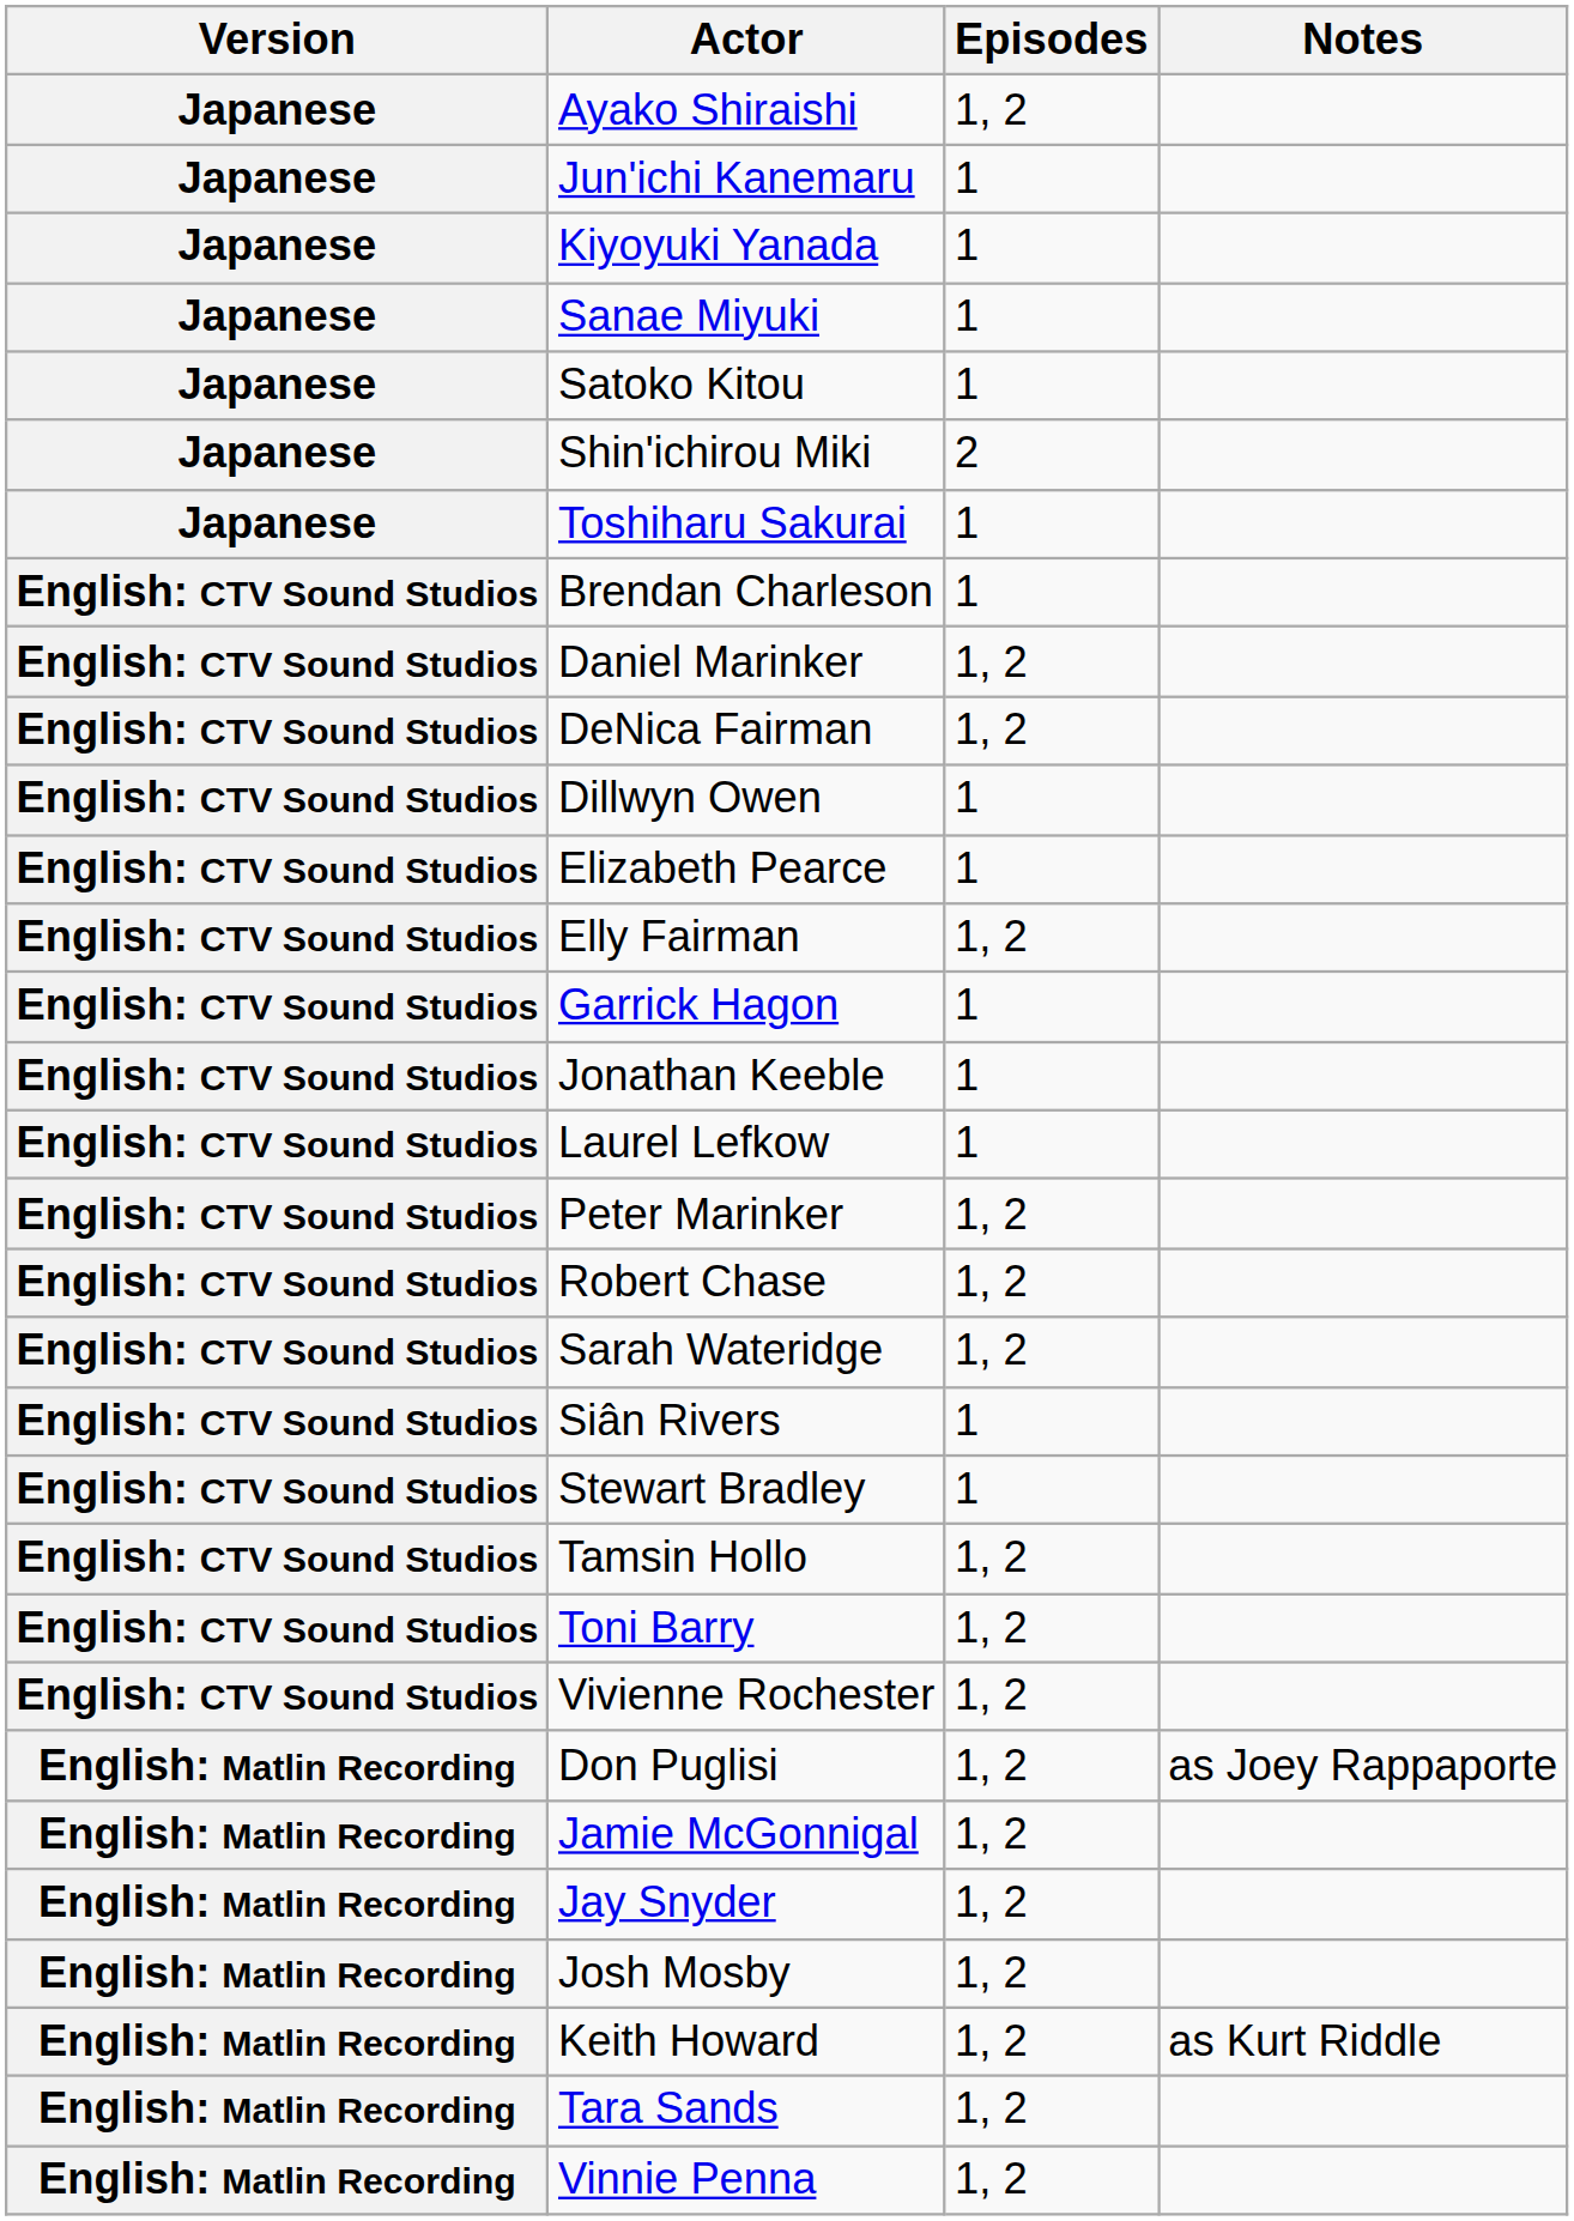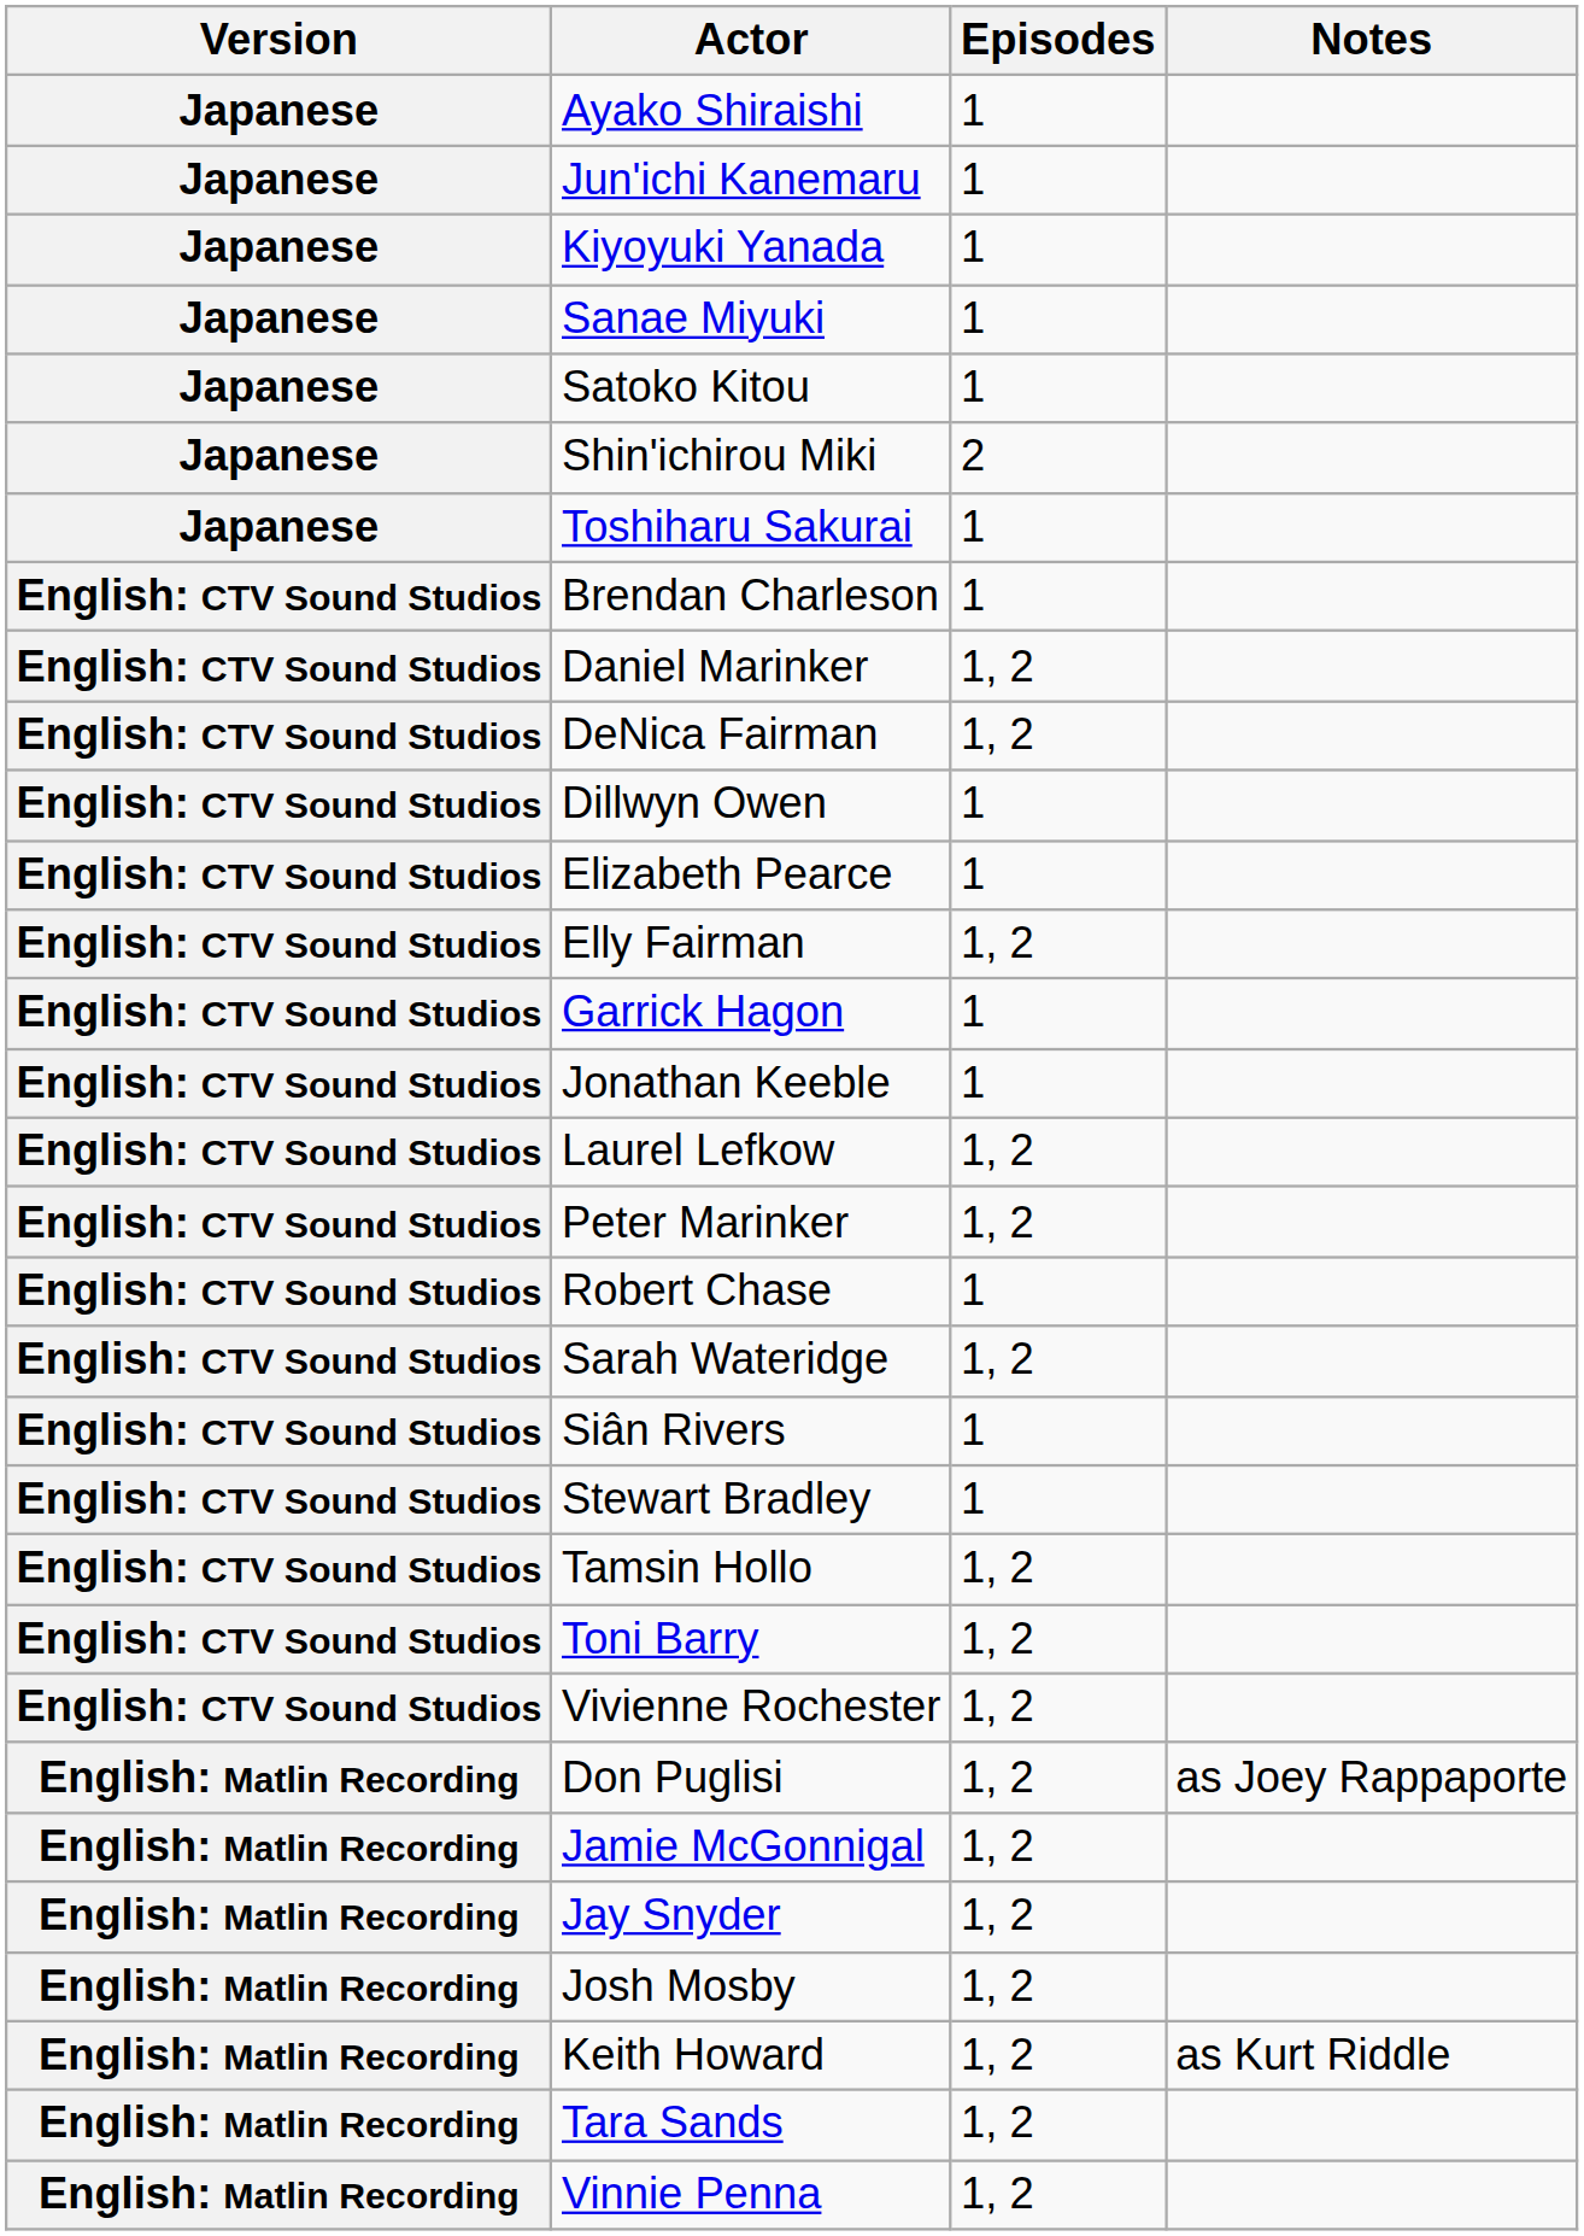Ayako Shiraishi | Episodes: 1, 2 -> 1
Laurel Lefkow | Episodes: 1 -> 1, 2
Robert Chase | Episodes: 1, 2 -> 1
